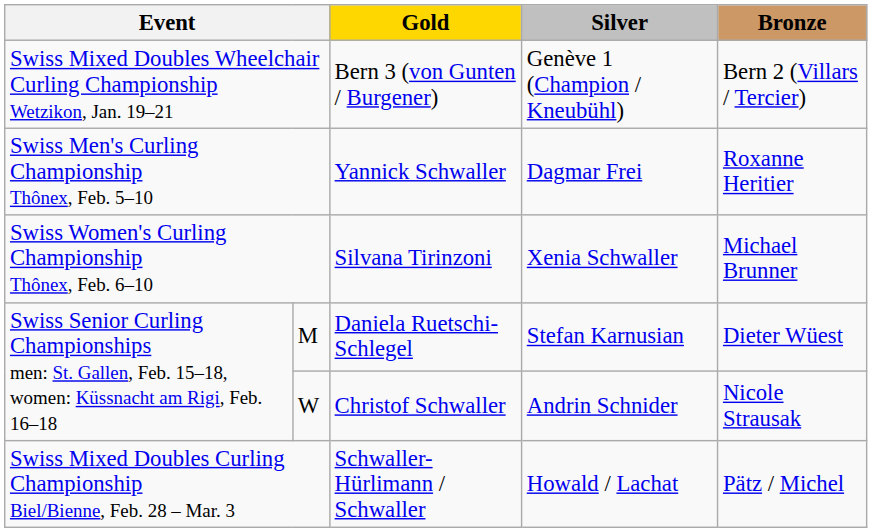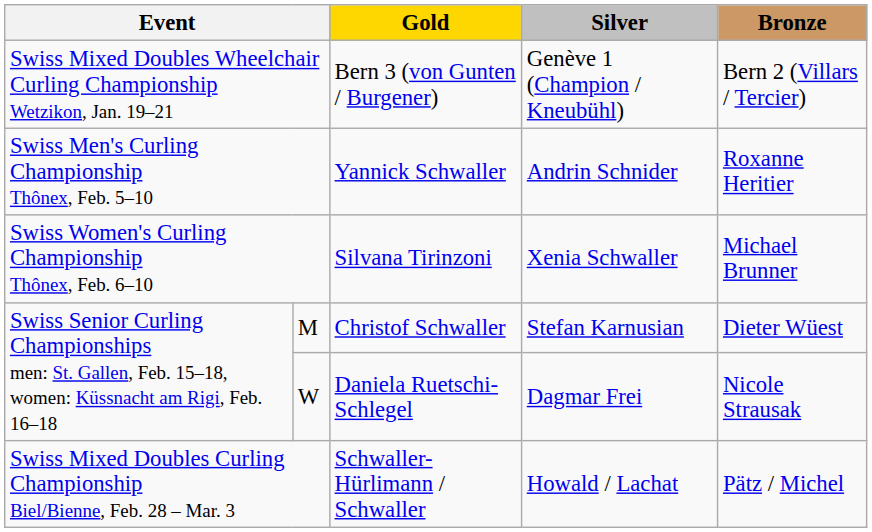Swiss Men's Curling Championship Thônex, Feb. 5–10 | Silver: Dagmar Frei -> Andrin Schnider
M | Gold: Daniela Ruetschi-Schlegel -> Christof Schwaller
W | Gold: Christof Schwaller -> Daniela Ruetschi-Schlegel
W | Silver: Andrin Schnider -> Dagmar Frei
